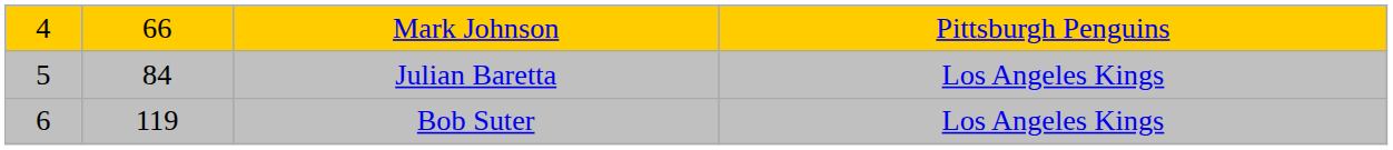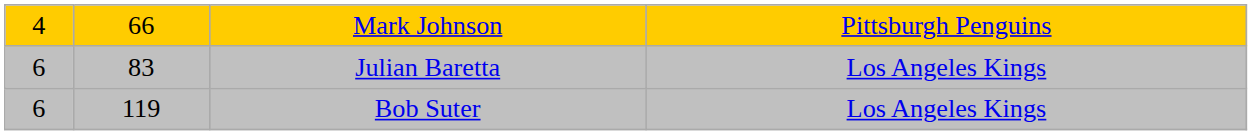Julian Baretta | column 1: 5 -> 6
Julian Baretta | column 2: 84 -> 83
